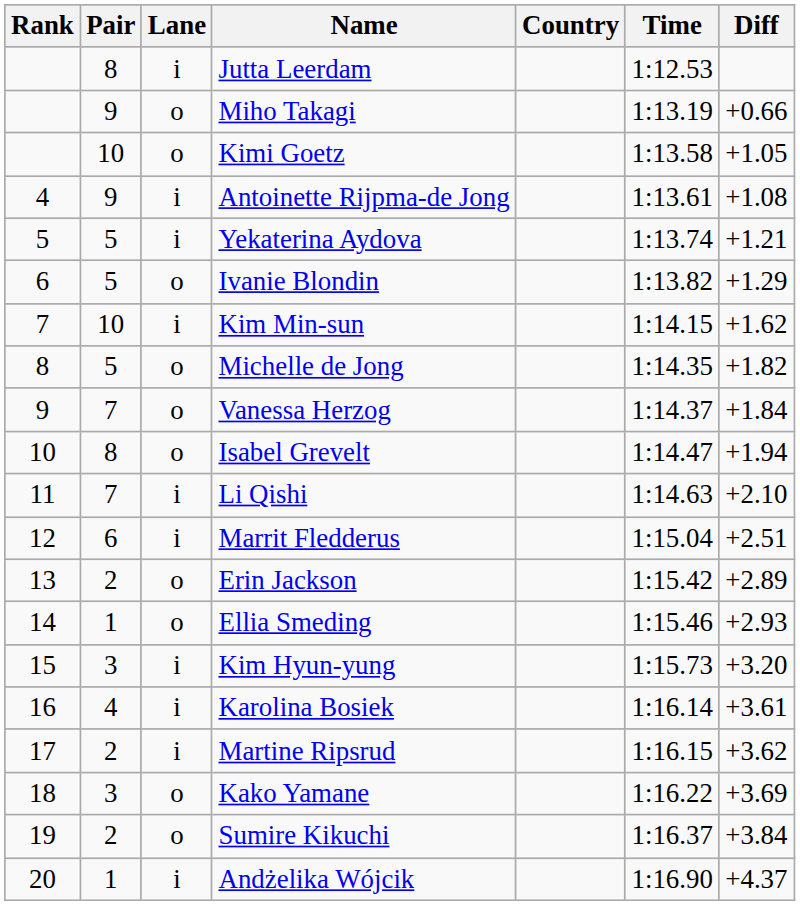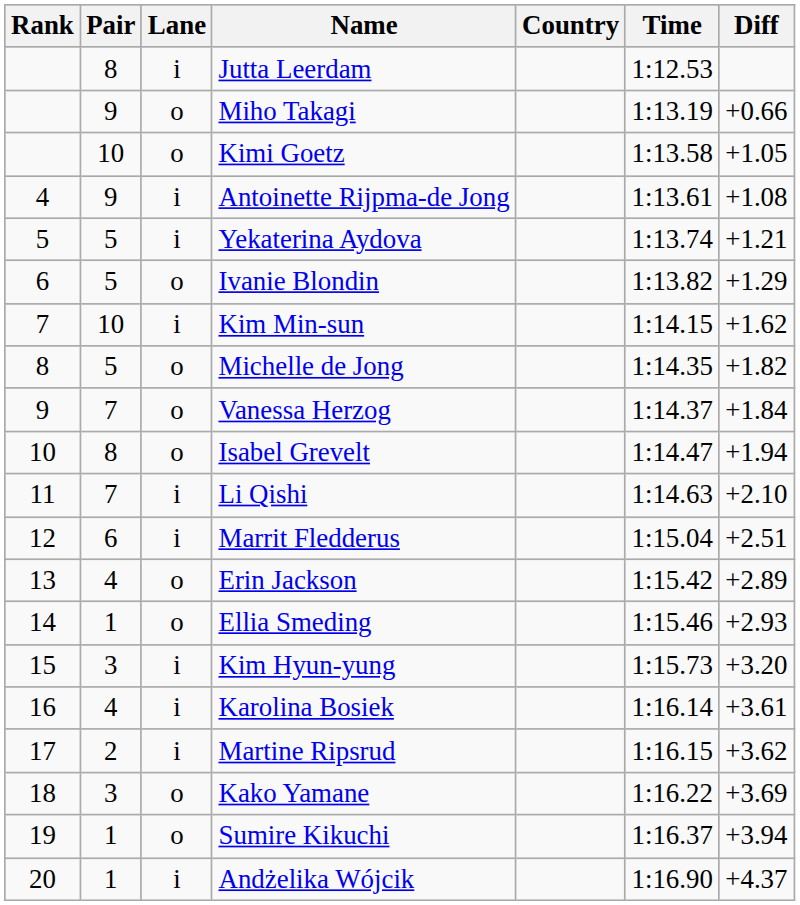Erin Jackson | Pair: 2 -> 4
Sumire Kikuchi | Pair: 2 -> 1
Sumire Kikuchi | Diff: +3.84 -> +3.94
